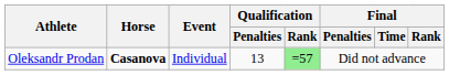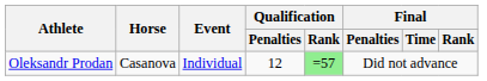Oleksandr Prodan | Horse: bold -> normal
Oleksandr Prodan | Qualification / Penalties: 13 -> 12
